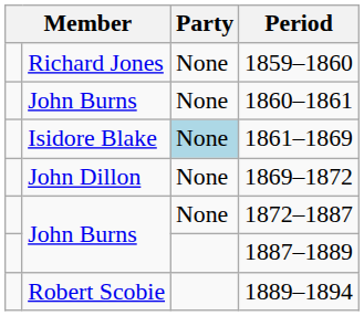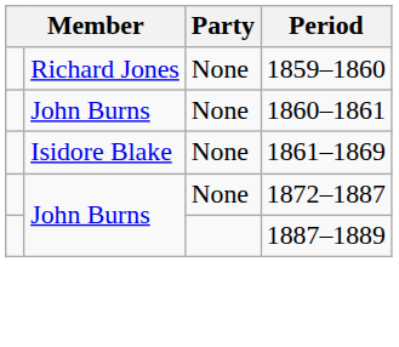1861–1869 | Party: lightblue background -> no background
- row: John Dillon | None | 1869–1872
- row: Robert Scobie | 1889–1894
